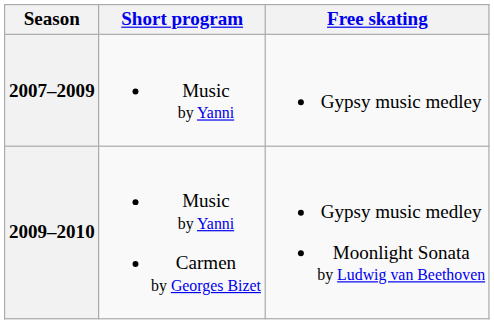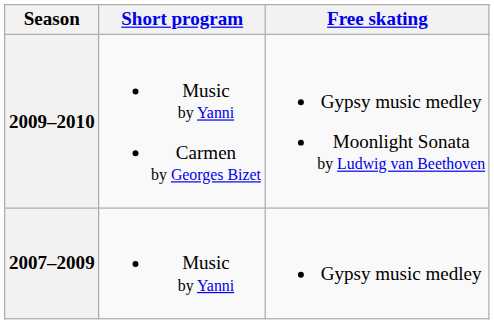rows swapped: 2009–2010 <-> 2007–2009
